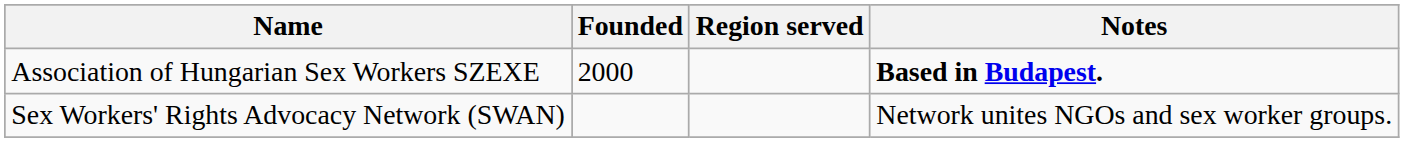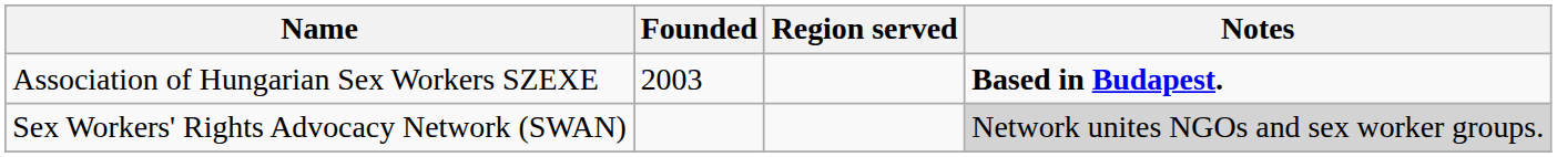Association of Hungarian Sex Workers SZEXE | Founded: 2000 -> 2003
Sex Workers' Rights Advocacy Network (SWAN) | Notes: no background -> lightgrey background
